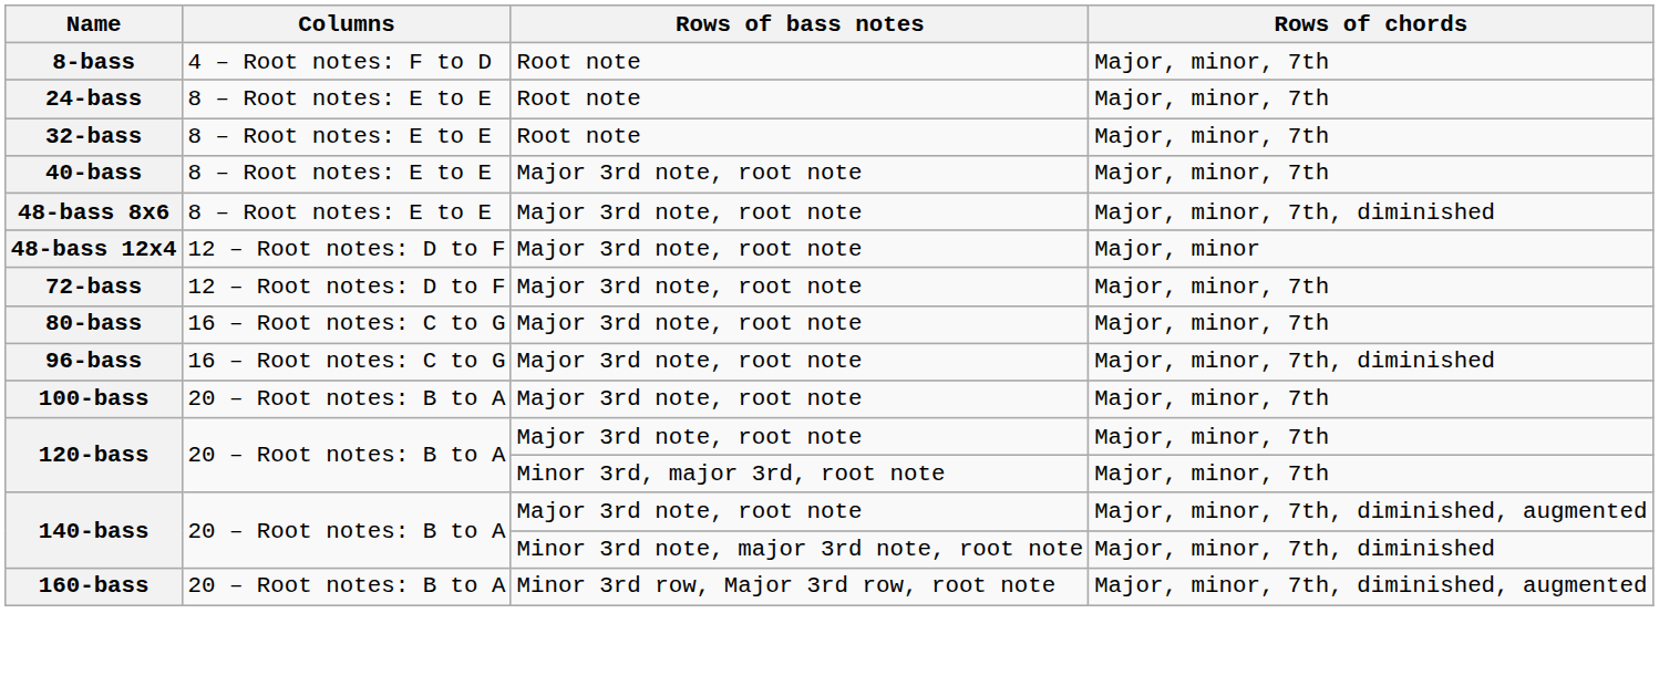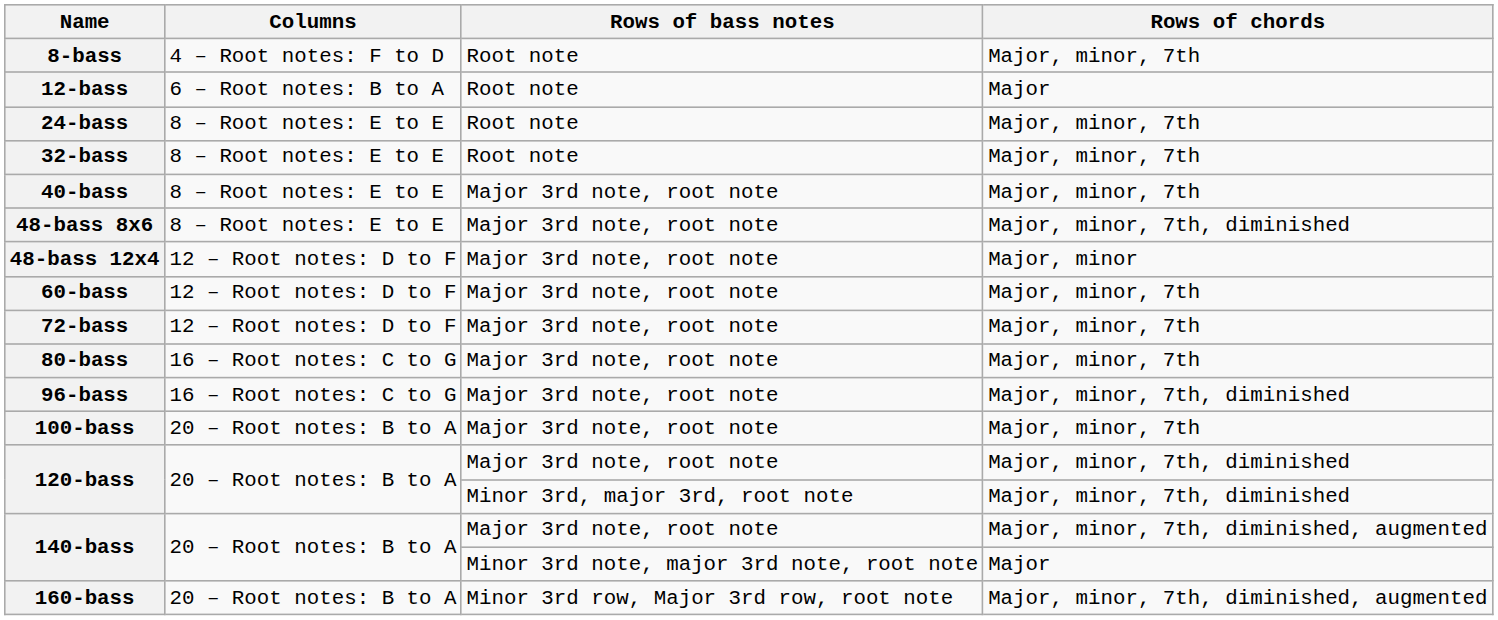+ row: 12-bass | 6 – Root notes: B to A | Root note | Major
+ row: 60-bass | 12 – Root notes: D to F | Major 3rd note, root note | Major, minor, 7th
120-bass / Major 3rd note, root note | Rows of chords: Major, minor, 7th -> Major, minor, 7th, diminished
120-bass / Minor 3rd, major 3rd, root note | Rows of chords: Major, minor, 7th -> Major, minor, 7th, diminished
140-bass / Minor 3rd note, major 3rd note, root note | Rows of chords: Major, minor, 7th, diminished -> Major
